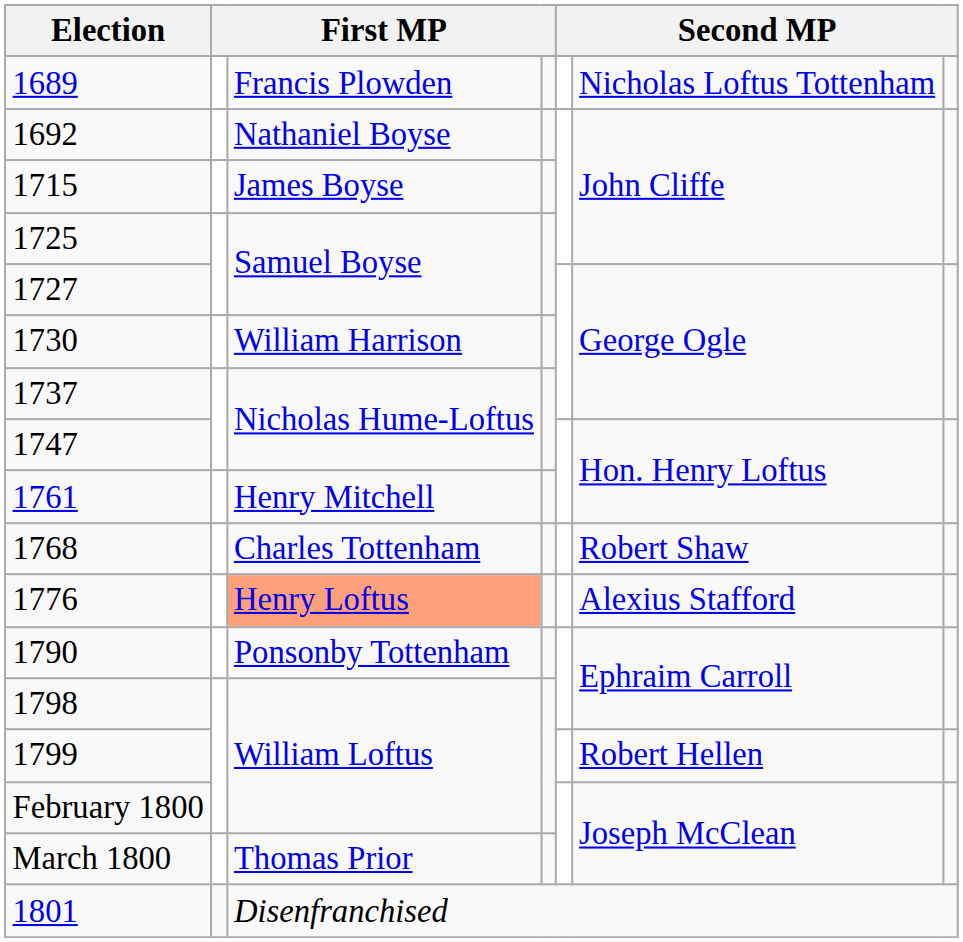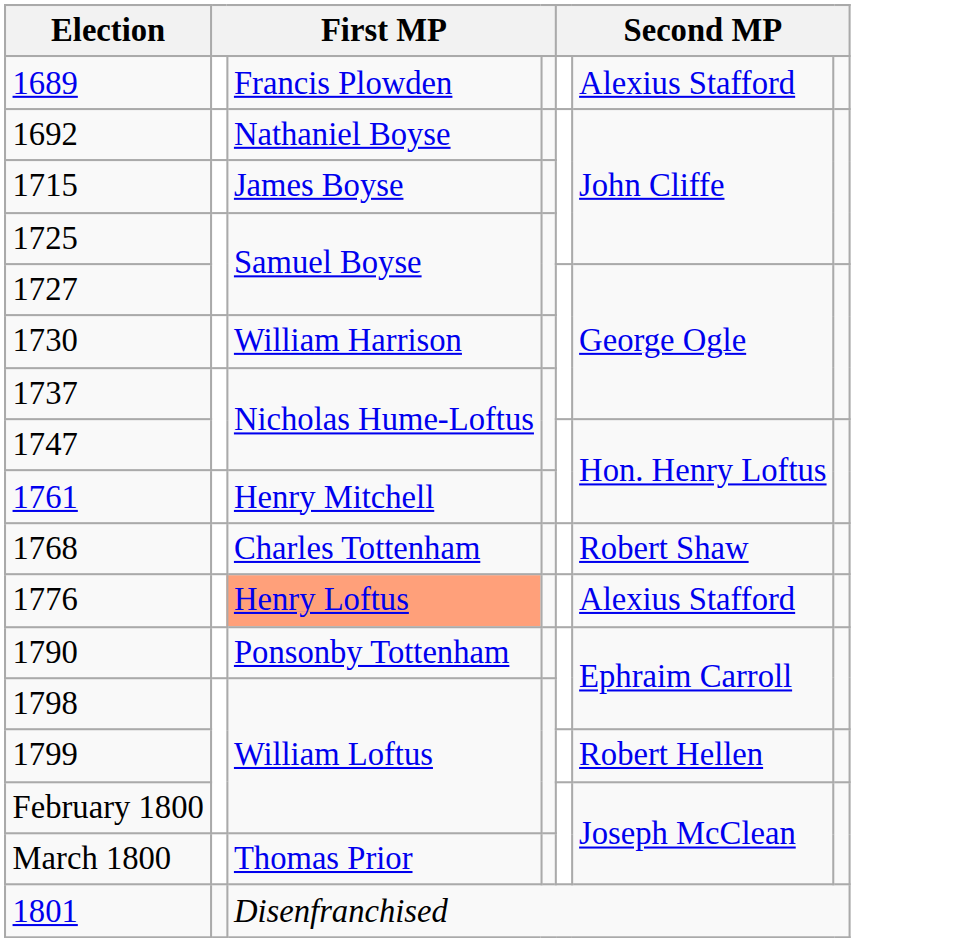1689 | column 6: Nicholas Loftus Tottenham -> Alexius Stafford
